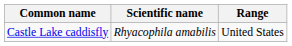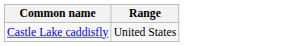- column: Scientific name | Rhyacophila amabilis
